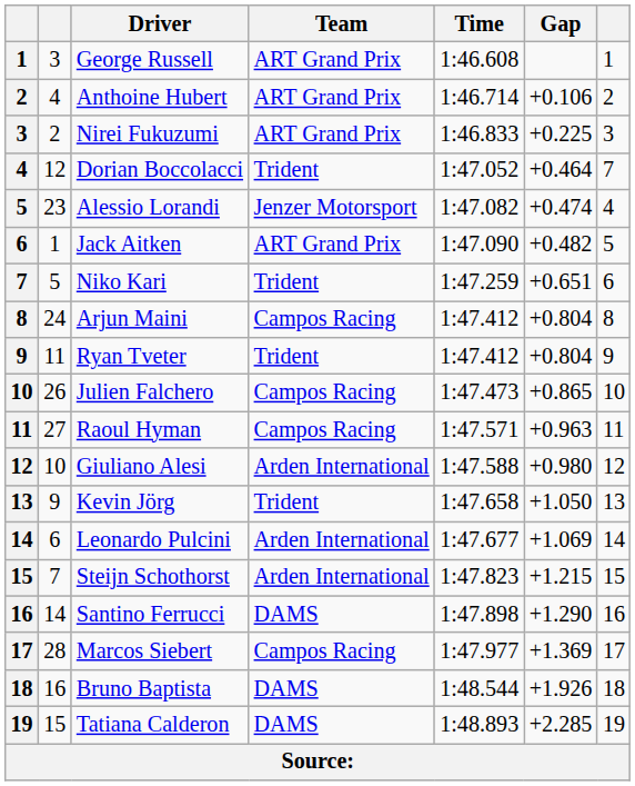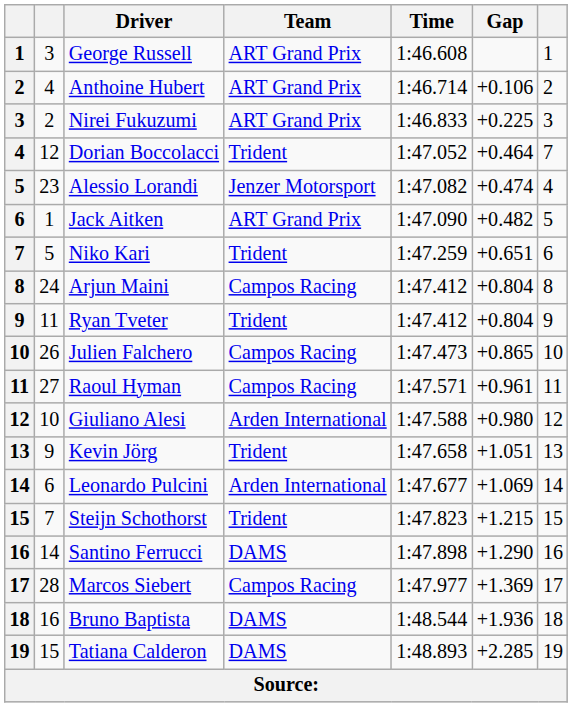Raoul Hyman | Gap: +0.963 -> +0.961
Kevin Jörg | Gap: +1.050 -> +1.051
Steijn Schothorst | Team: Arden International -> Trident
Bruno Baptista | Gap: +1.926 -> +1.936
